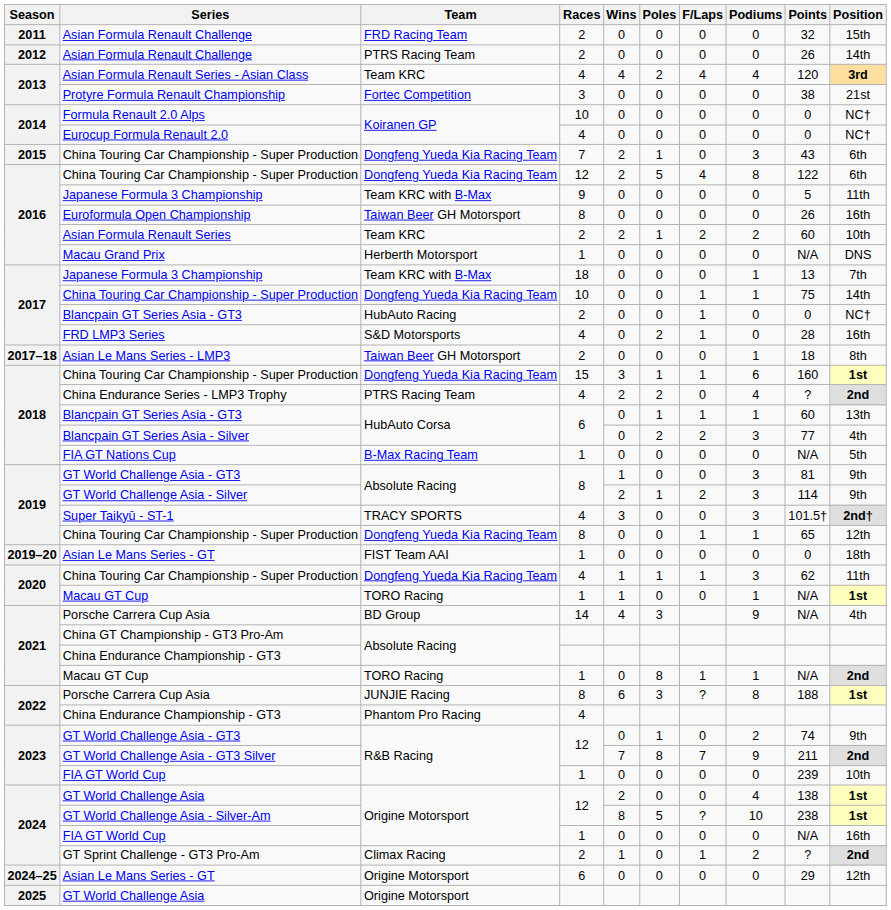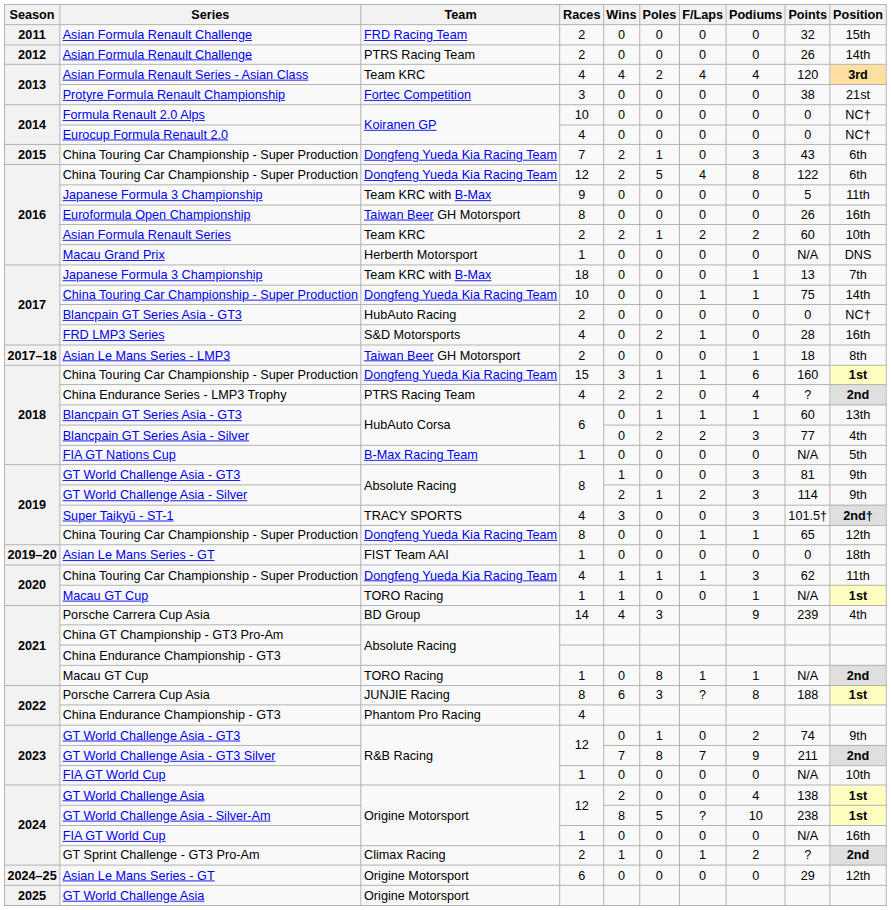2017 / Blancpain GT Series Asia - GT3 | F/Laps: 1 -> 0
2021 / Porsche Carrera Cup Asia | Points: N/A -> 239
2023 / FIA GT World Cup | Points: 239 -> N/A
